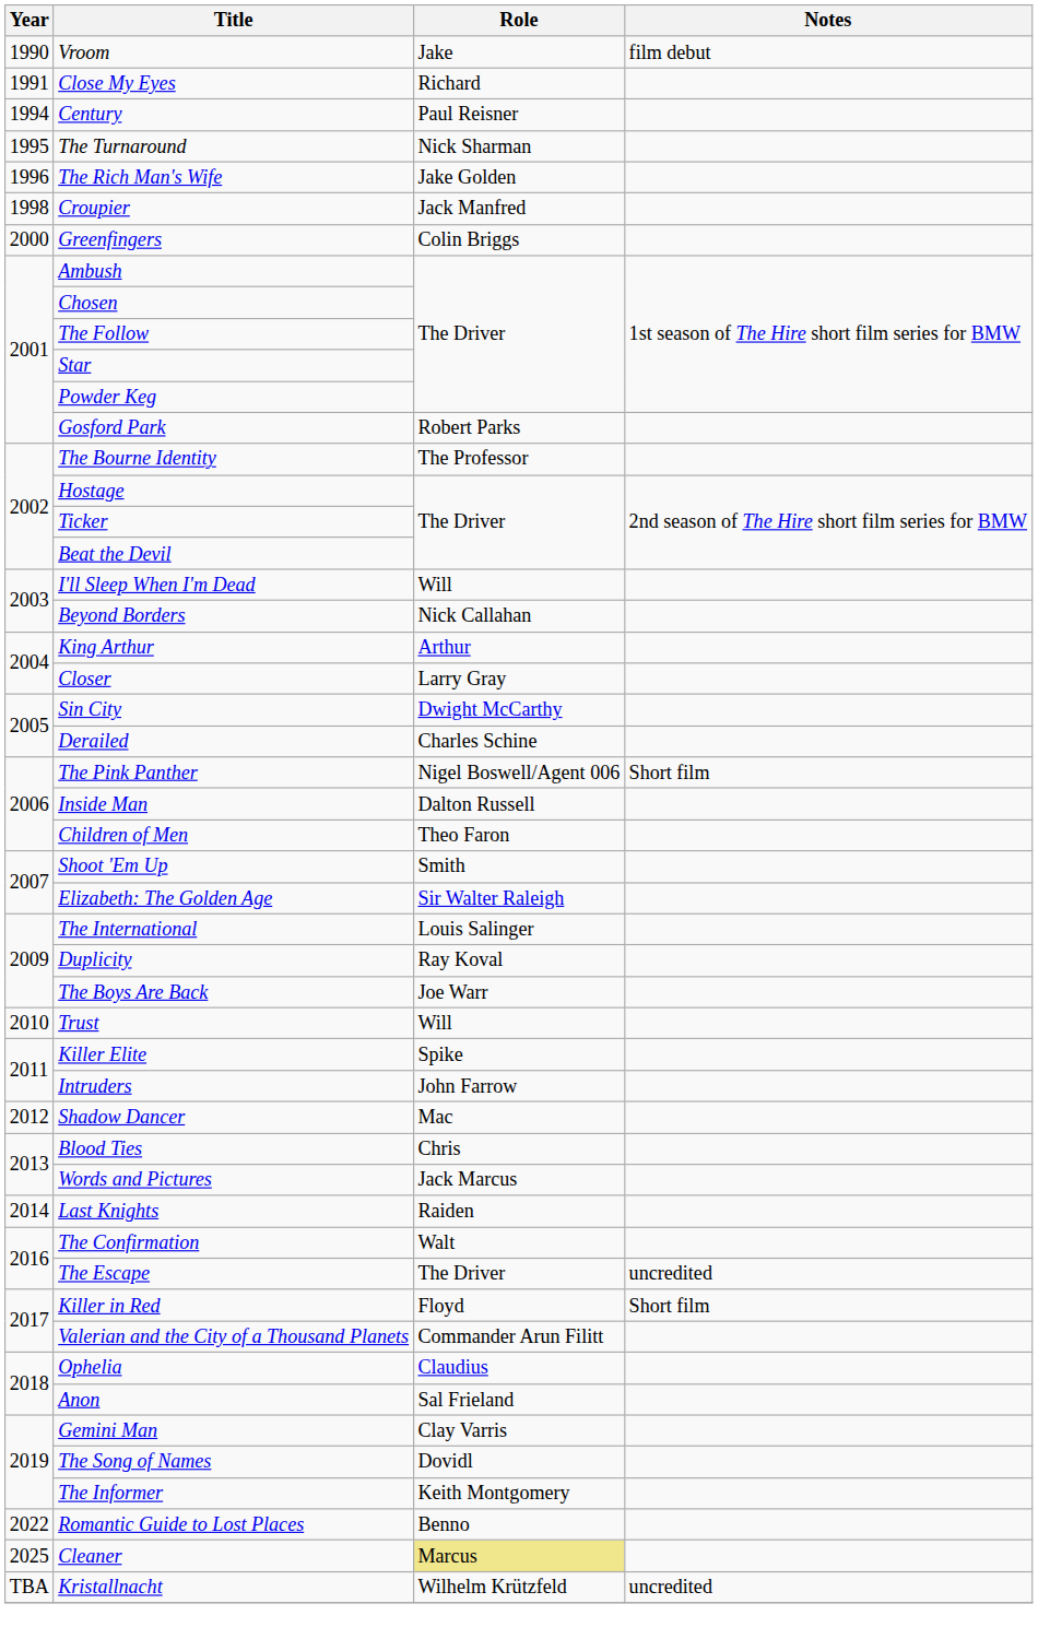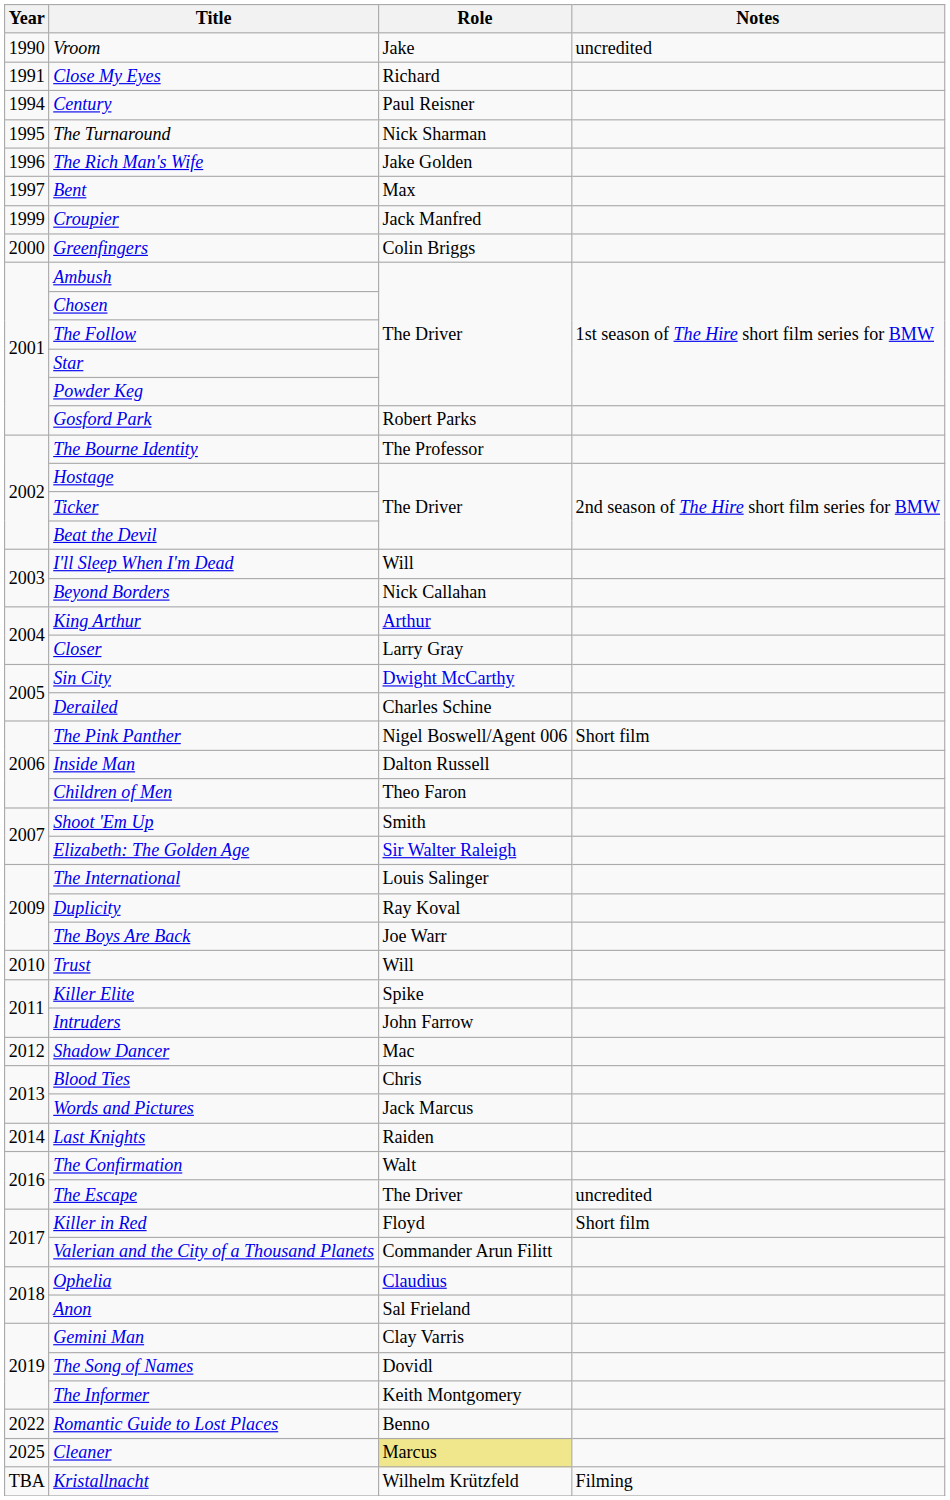Vroom | Notes: film debut -> uncredited
+ row: 1997 | Bent | Max
Croupier | Year: 1998 -> 1999
Kristallnacht | Notes: uncredited -> Filming
